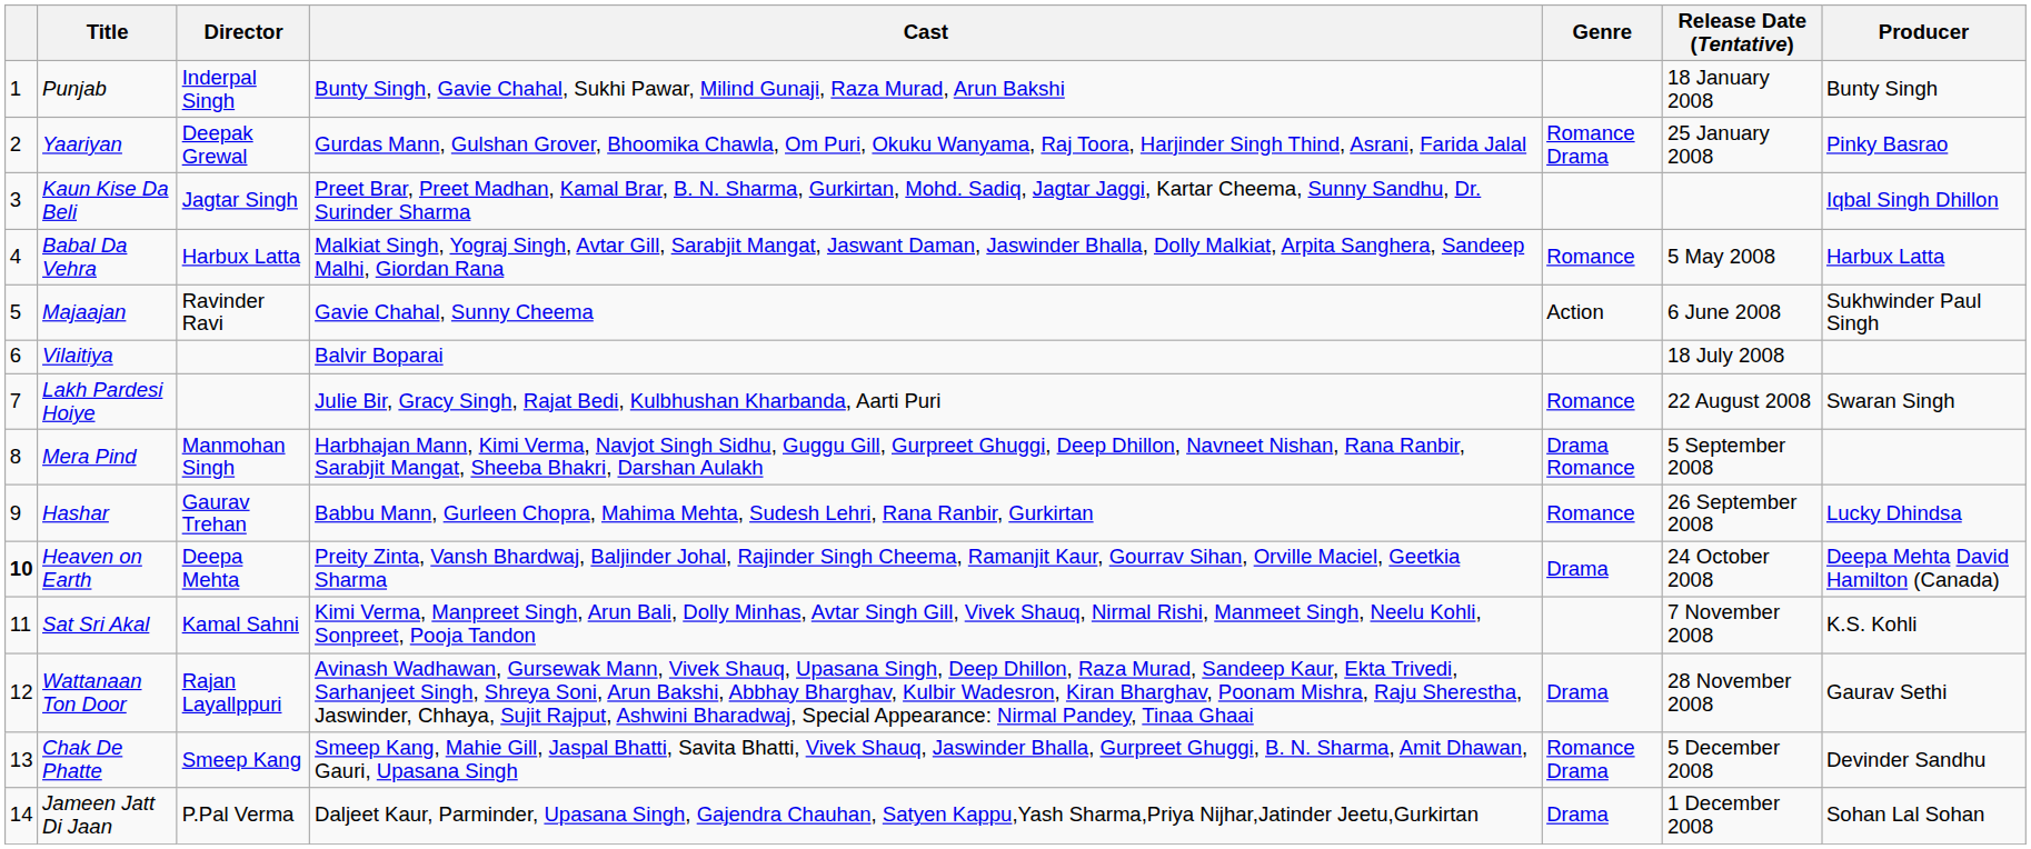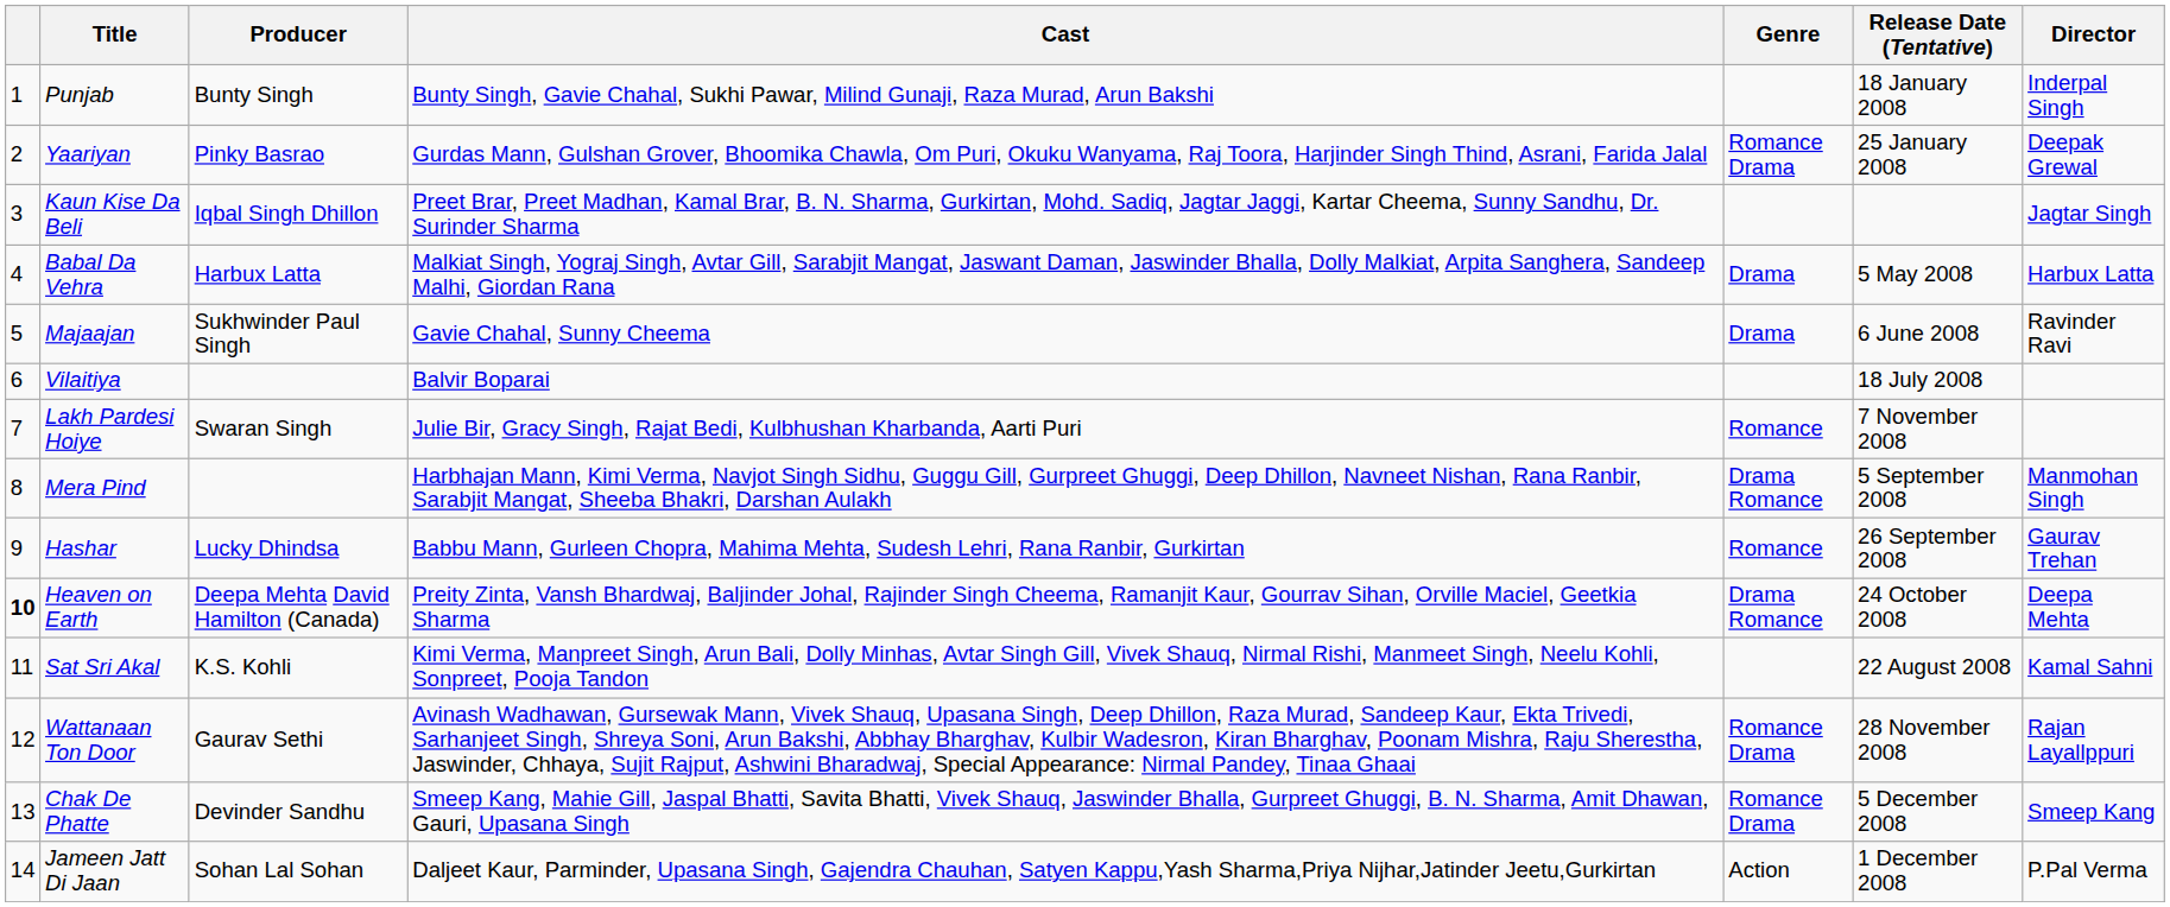columns swapped: Director <-> Producer
Babal Da Vehra | Genre: Romance -> Drama
Majaajan | Genre: Action -> Drama
Lakh Pardesi Hoiye | Release Date (Tentative): 22 August 2008 -> 7 November 2008
Heaven on Earth | Genre: Drama -> Drama Romance
Sat Sri Akal | Release Date (Tentative): 7 November 2008 -> 22 August 2008
Wattanaan Ton Door | Genre: Drama -> Romance Drama
Jameen Jatt Di Jaan | Genre: Drama -> Action
